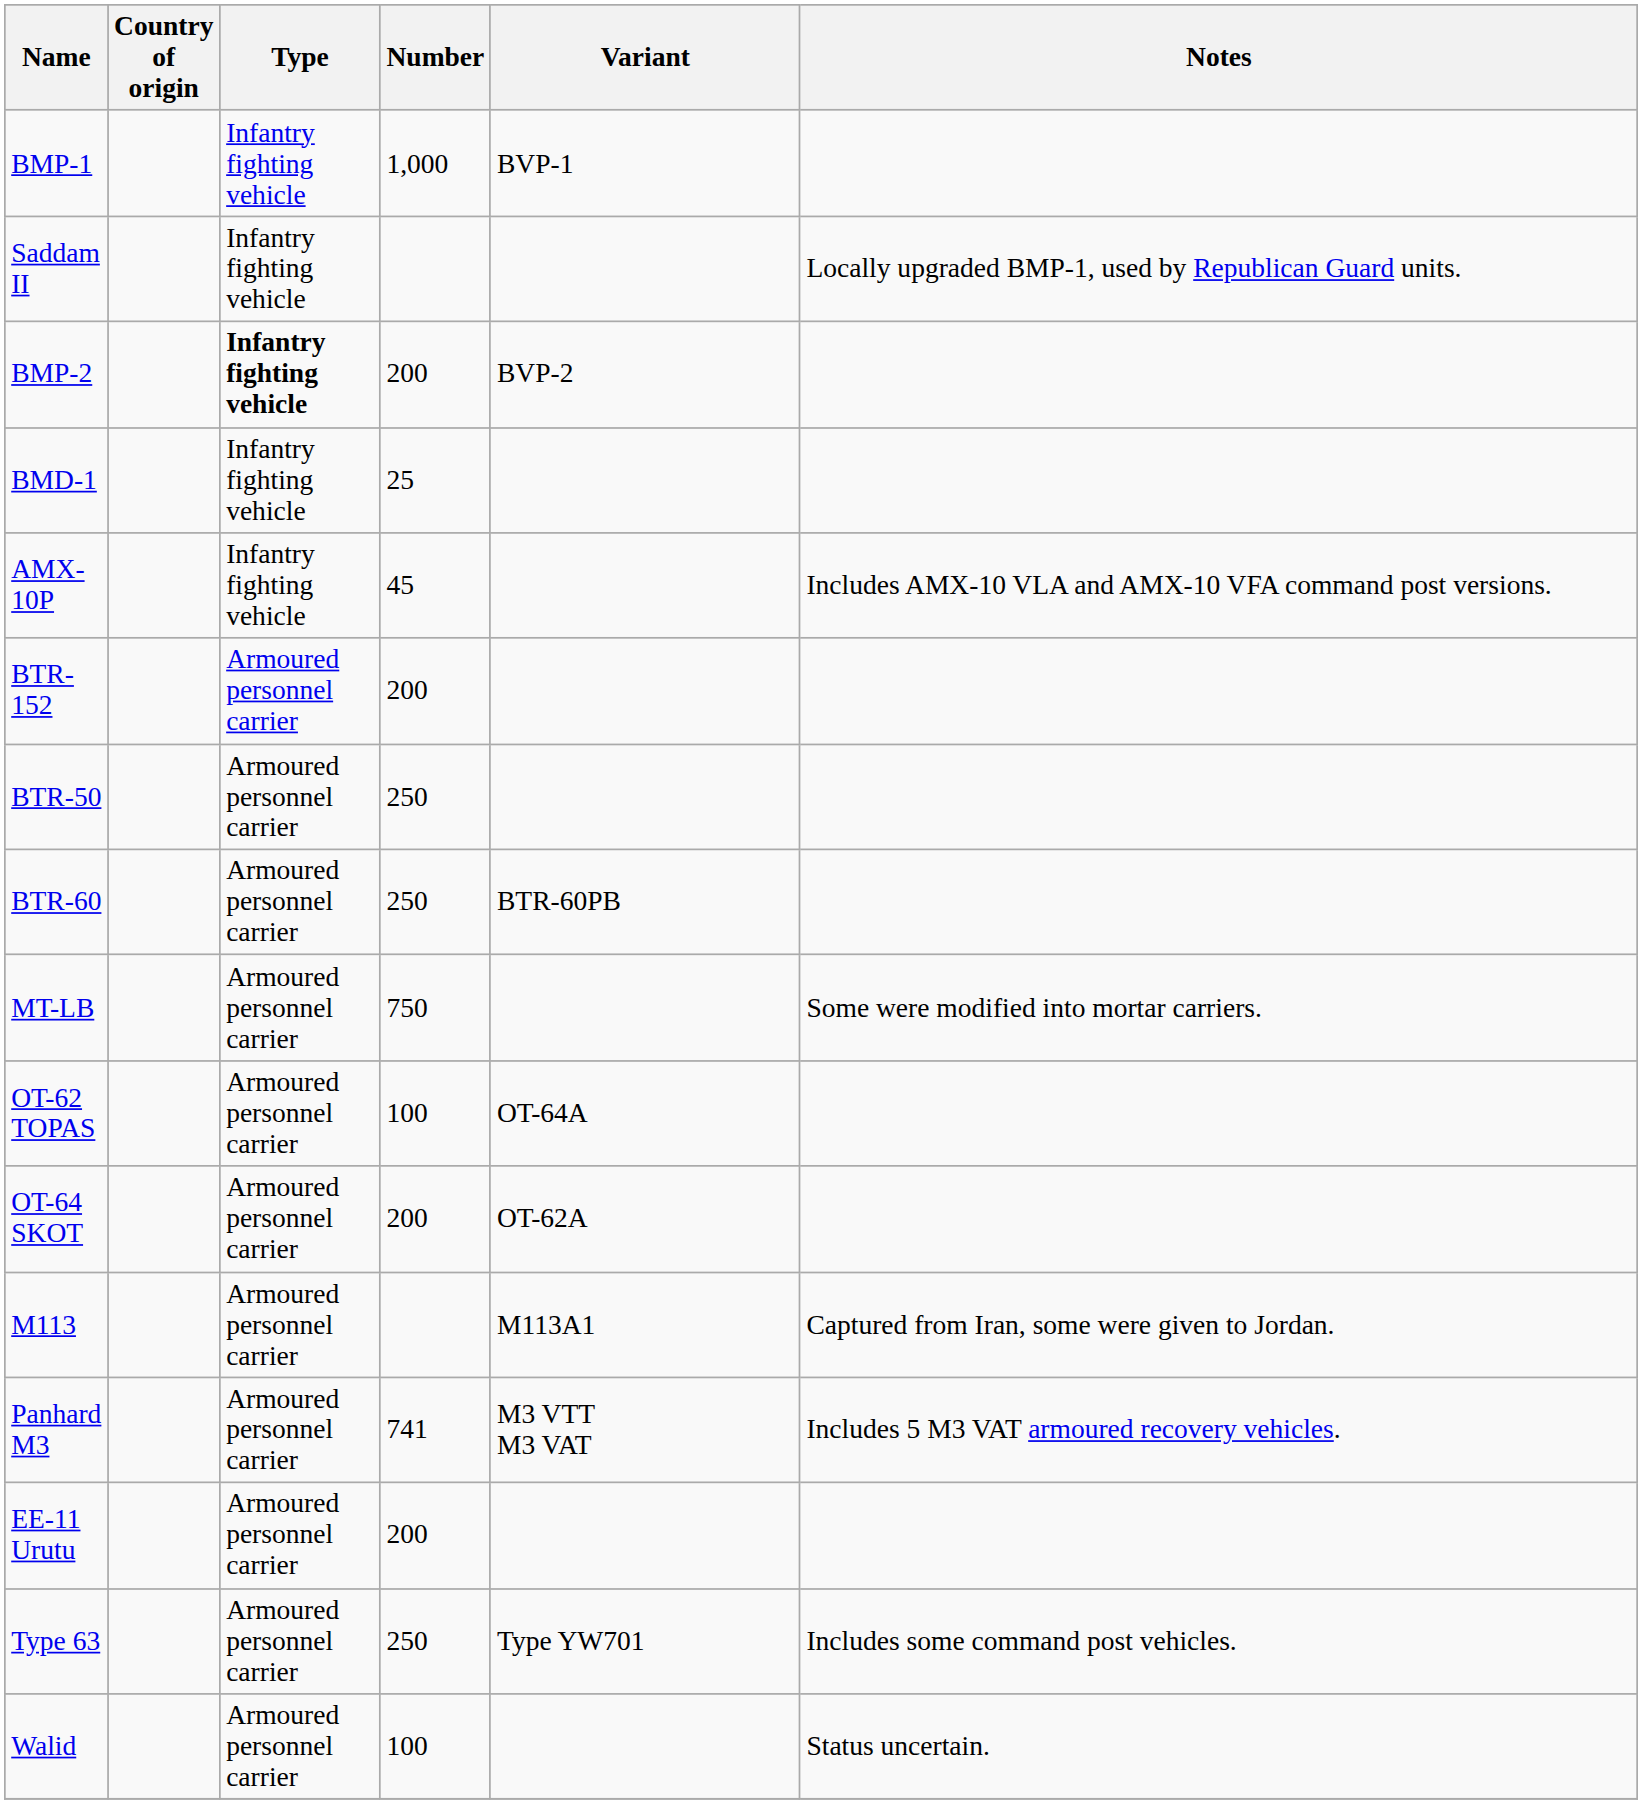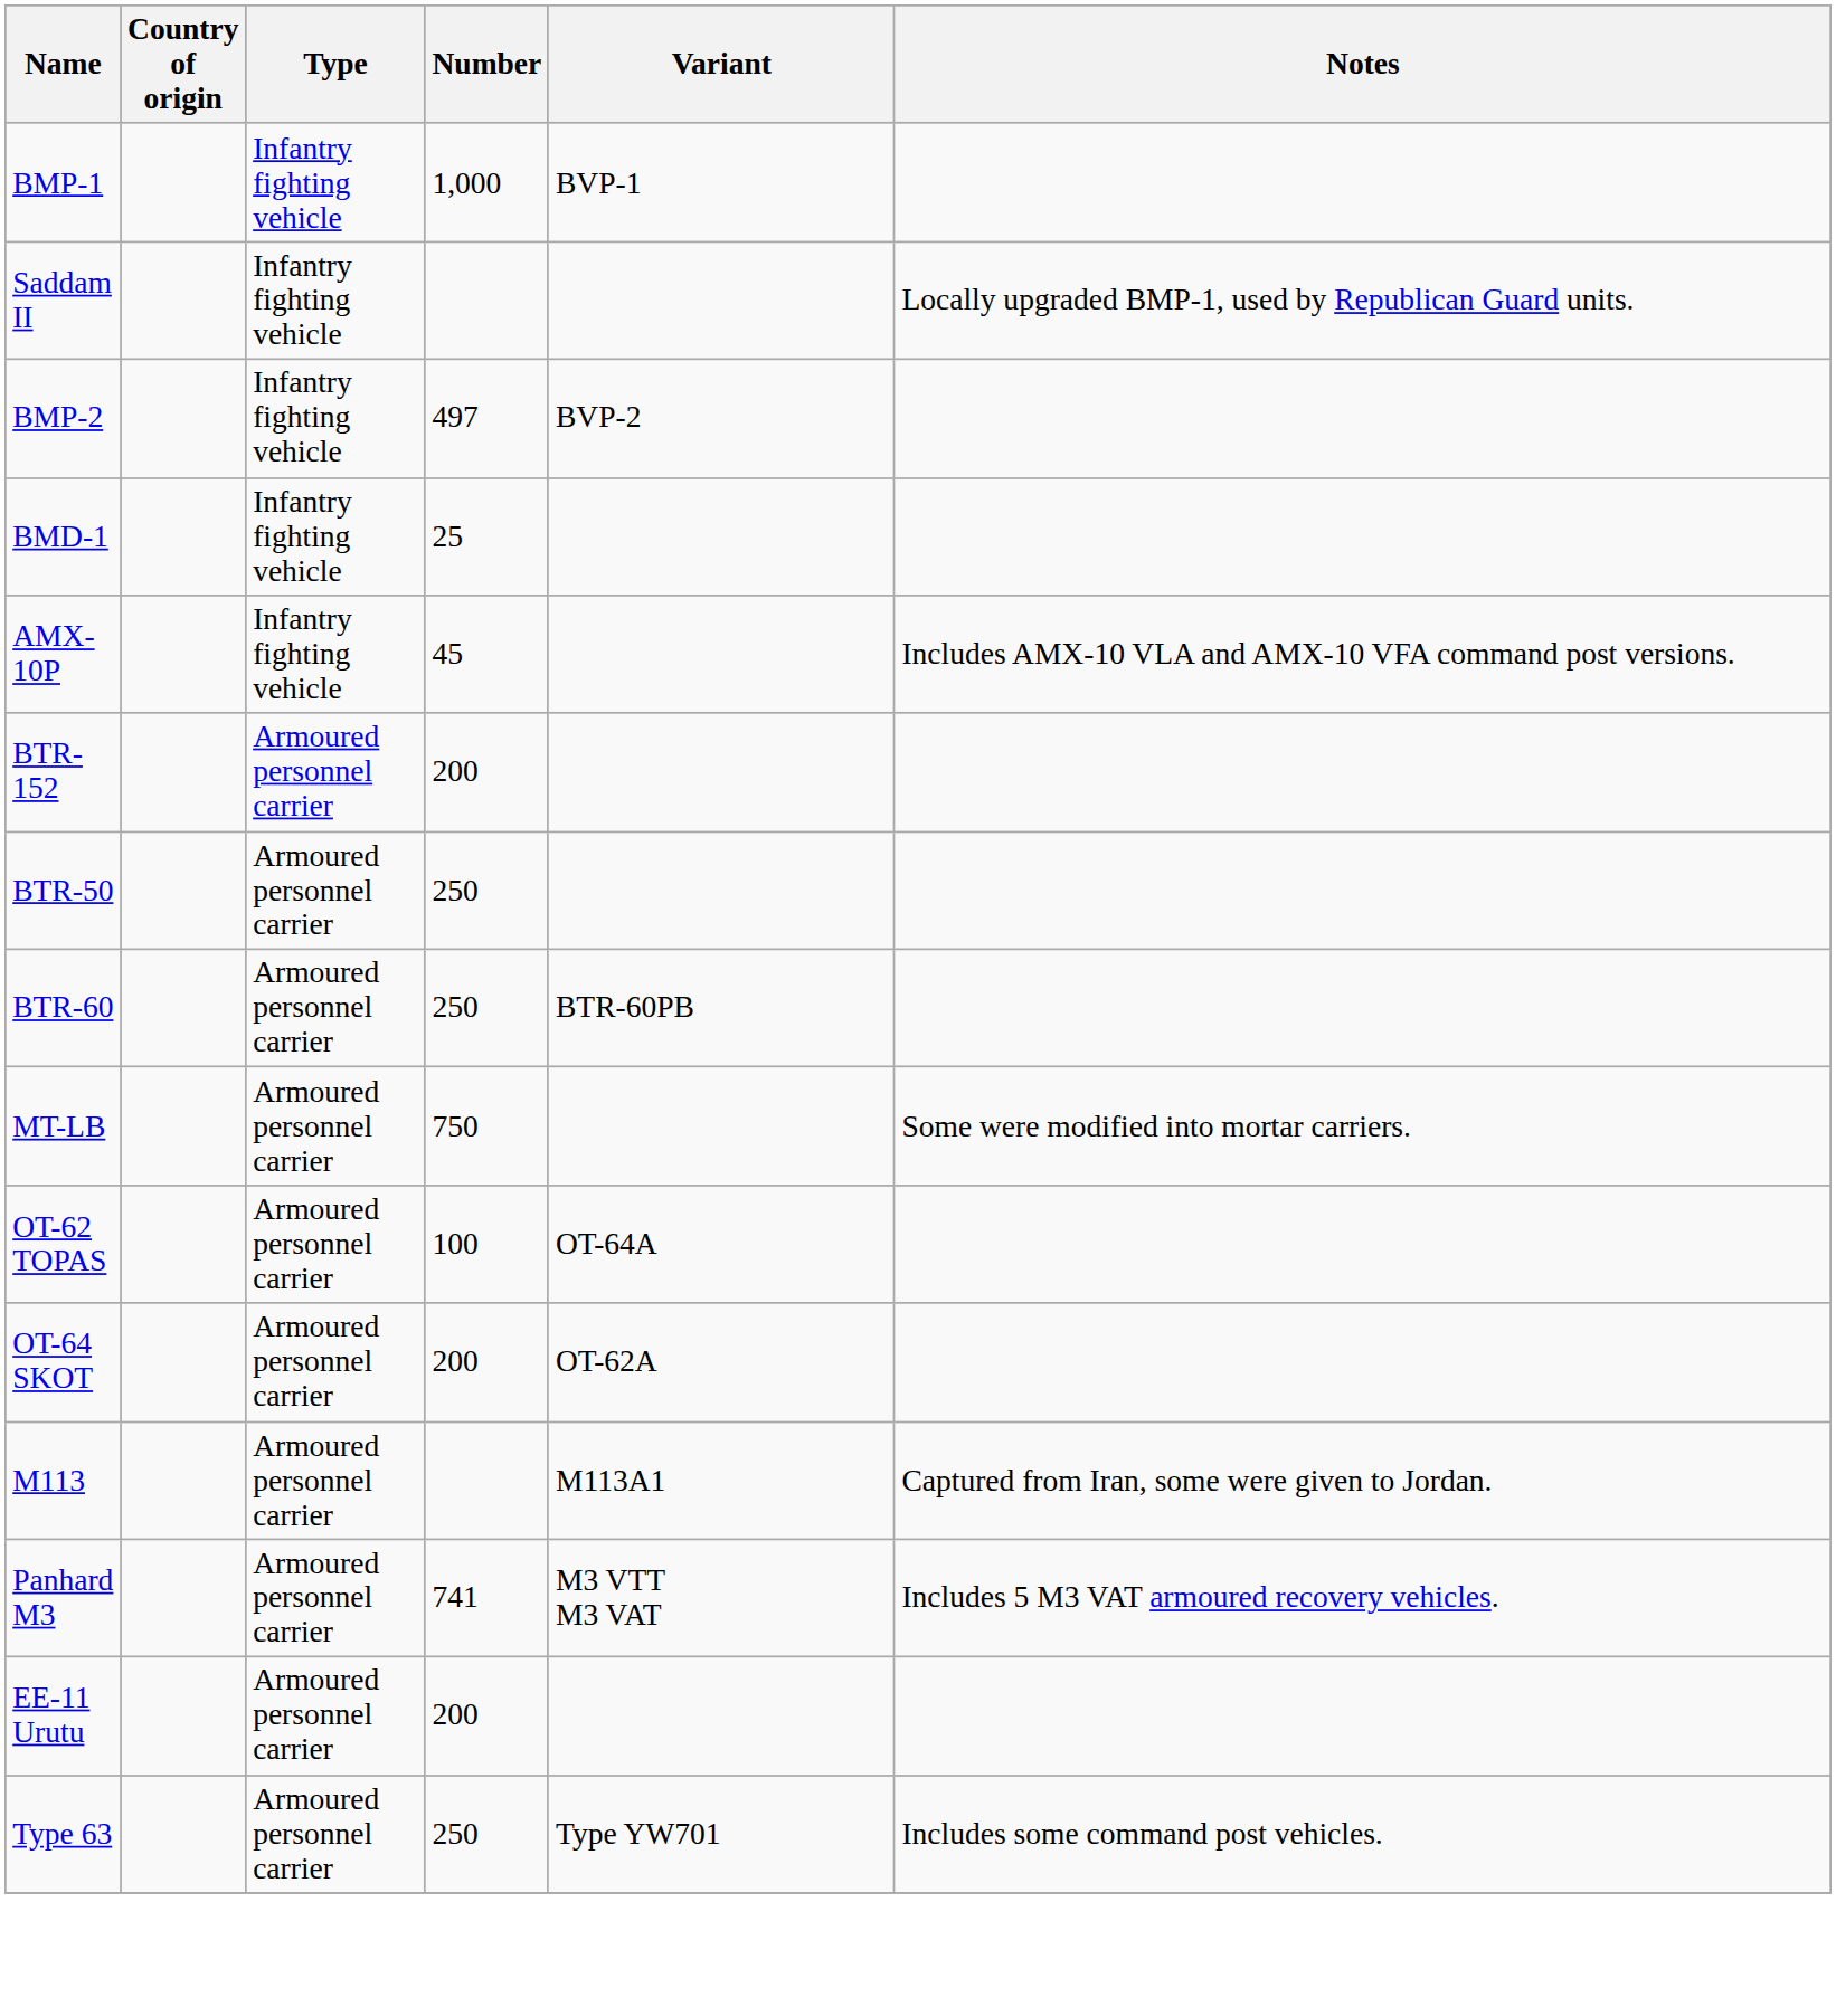BMP-2 | Type: bold -> normal
BMP-2 | Number: 200 -> 497
- row: Walid | Armoured personnel carrier | 100 | Status uncertain.
